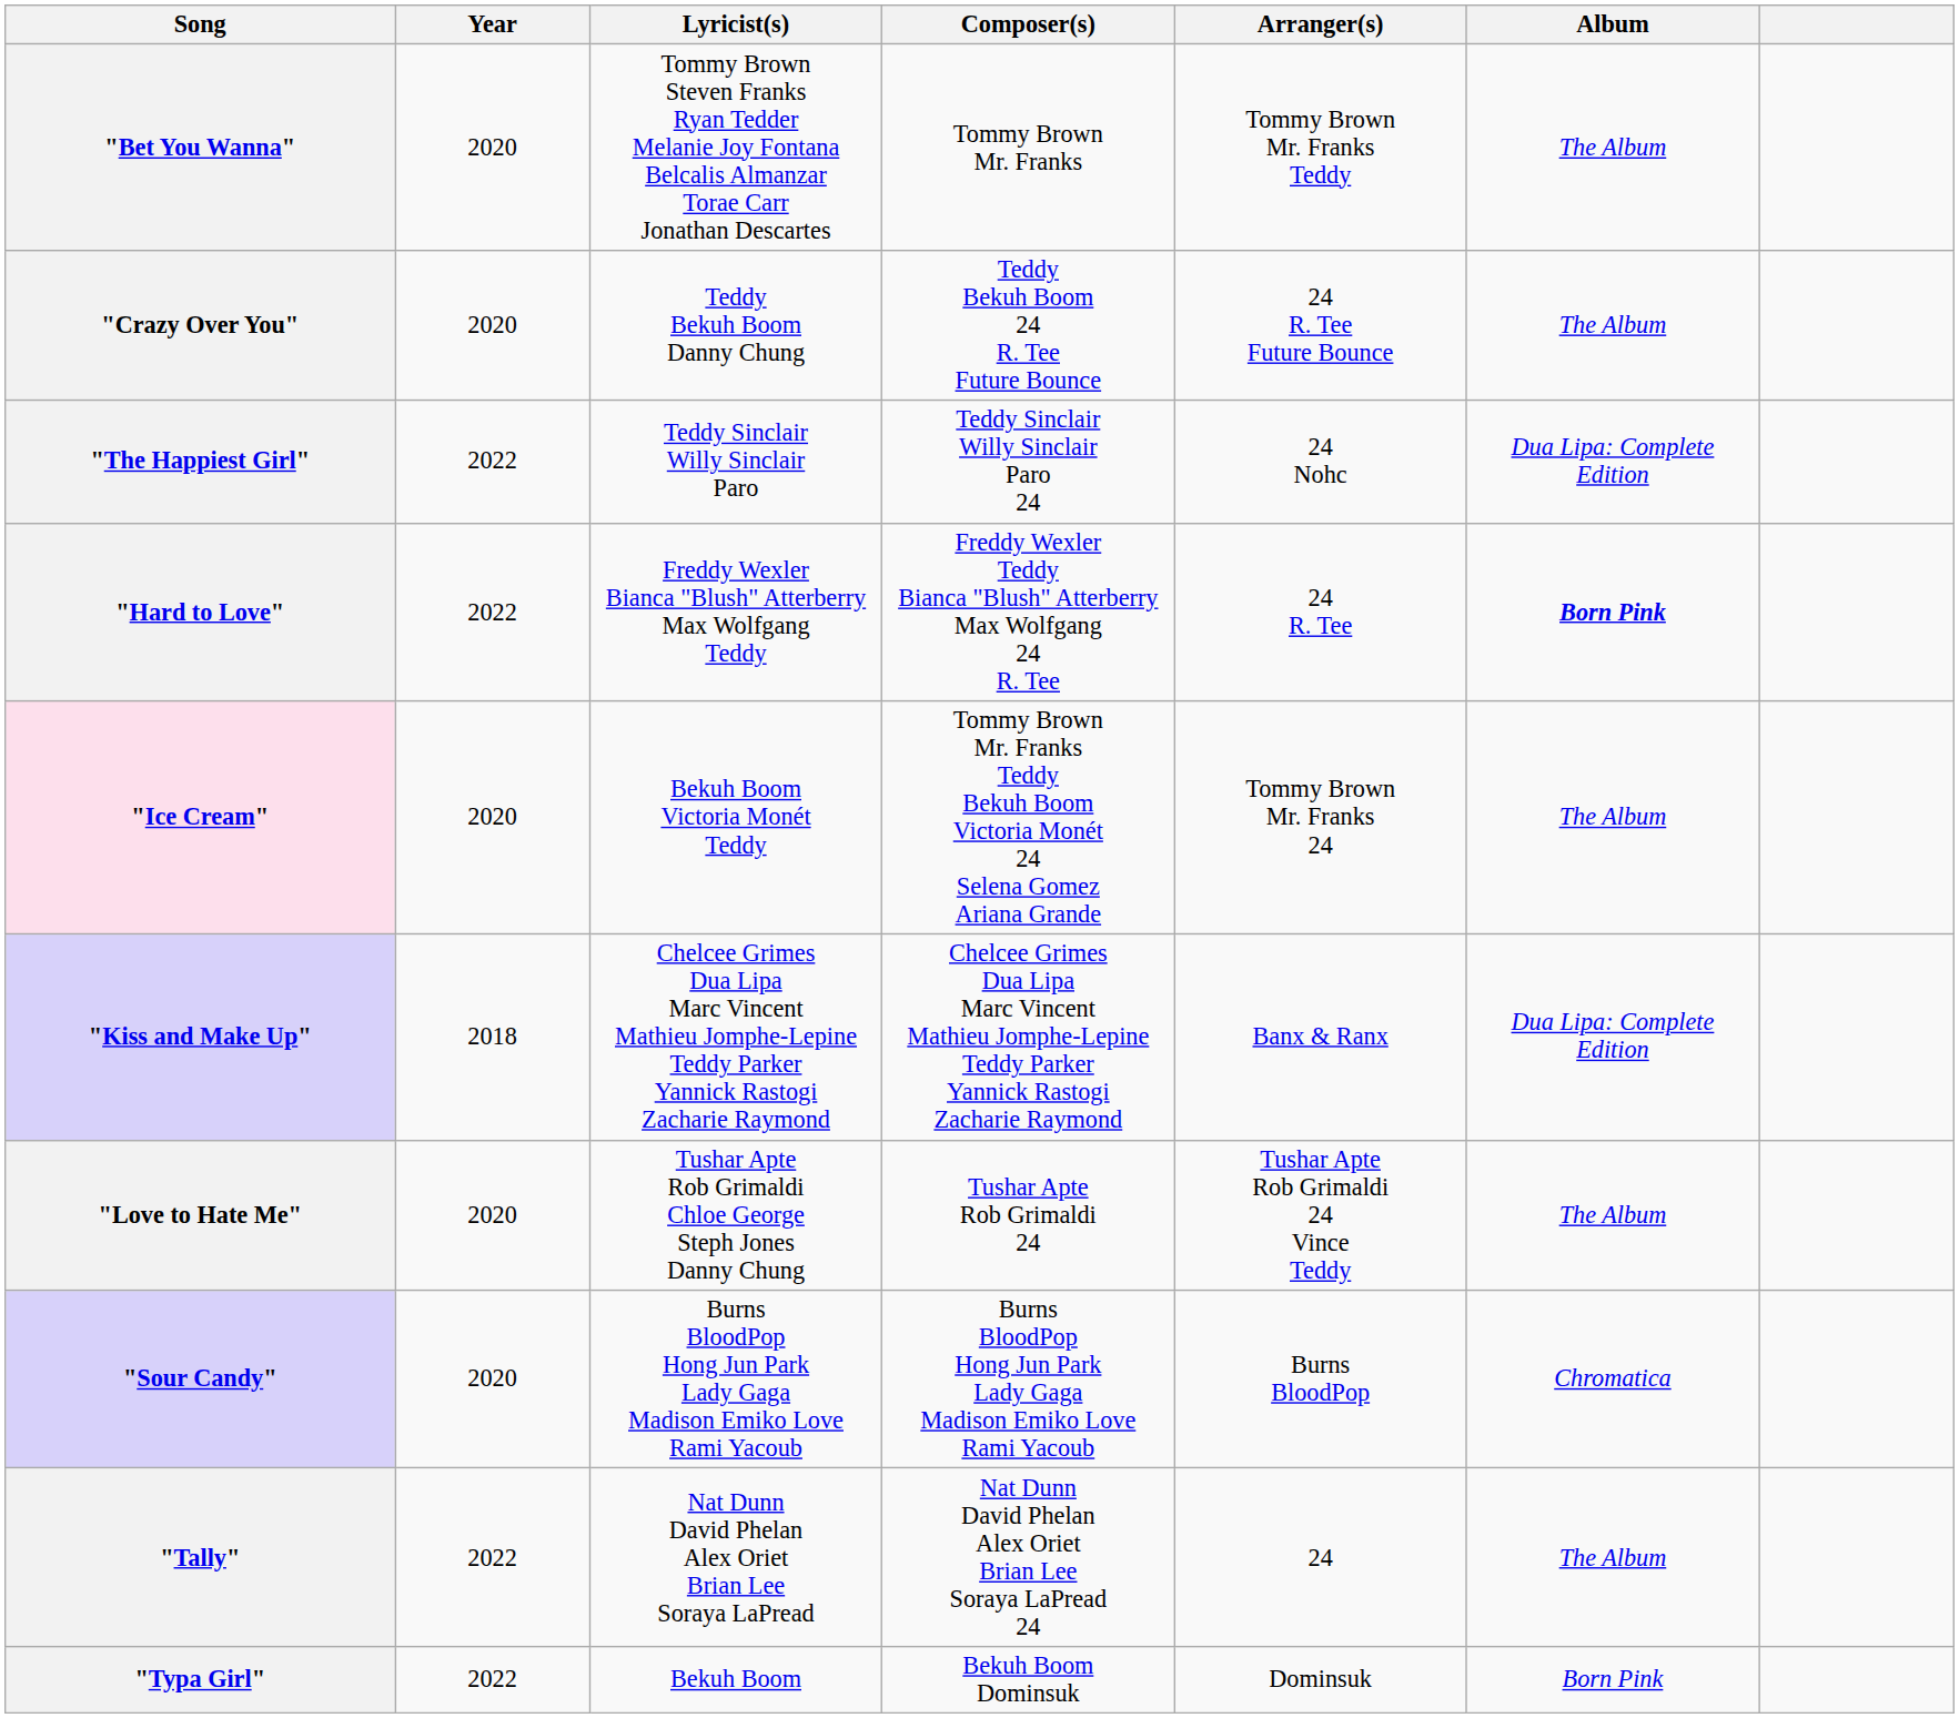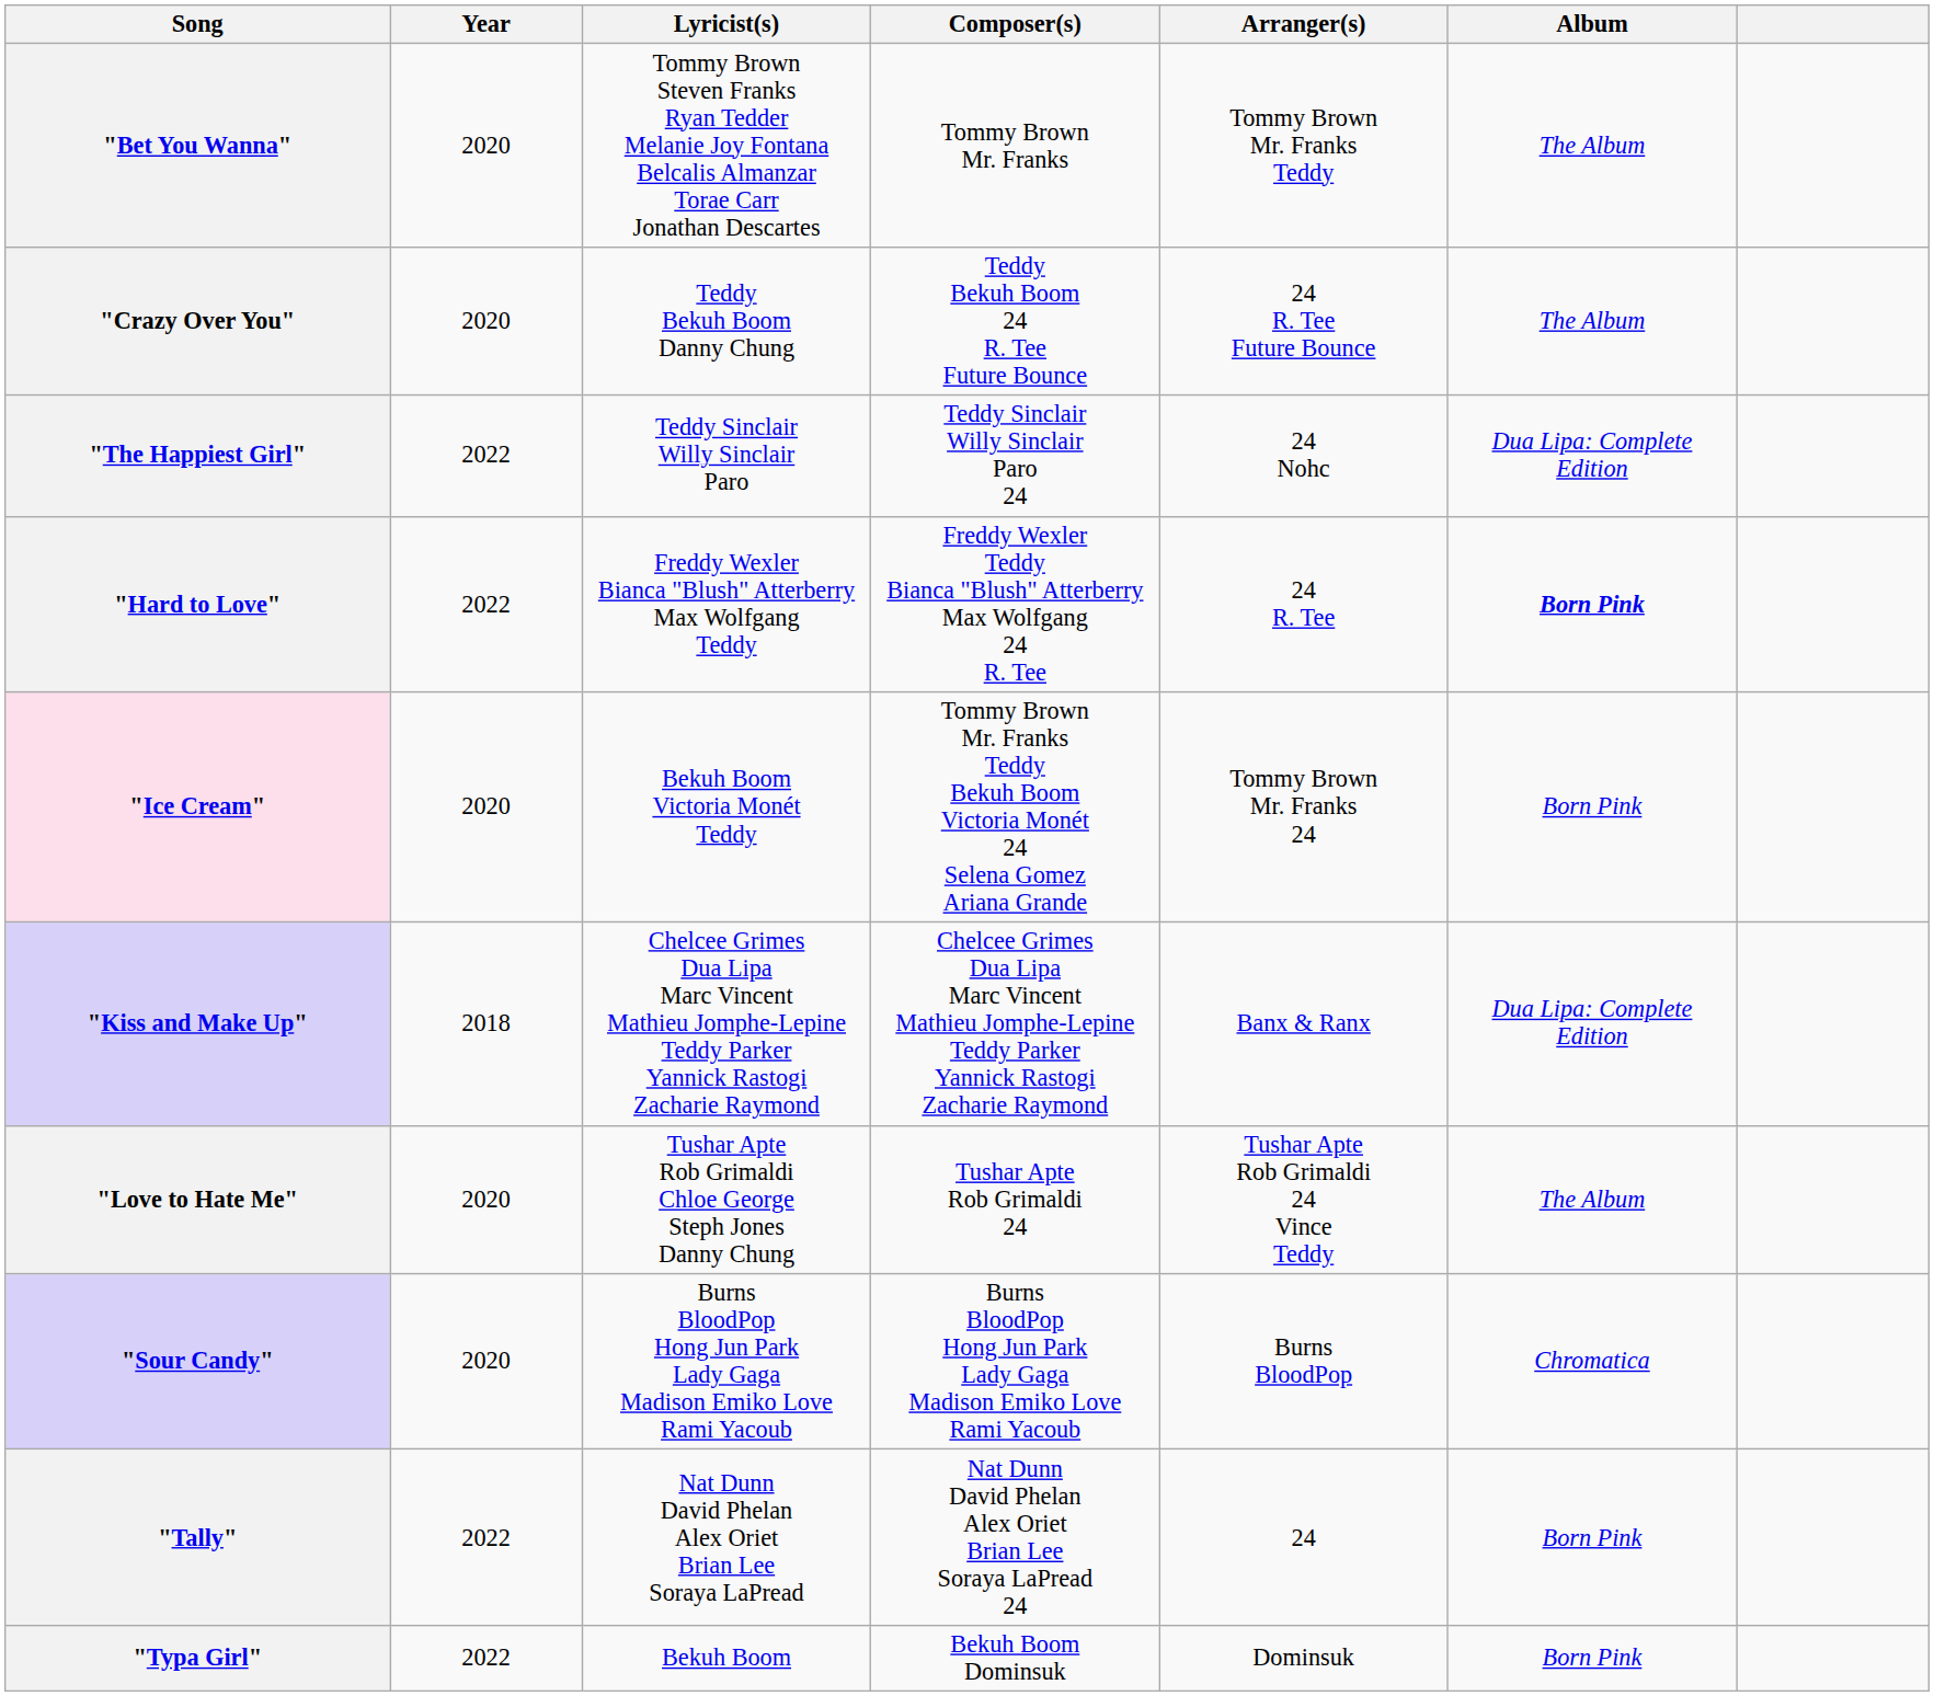"Ice Cream" | Album: The Album -> Born Pink
"Tally" | Album: The Album -> Born Pink
